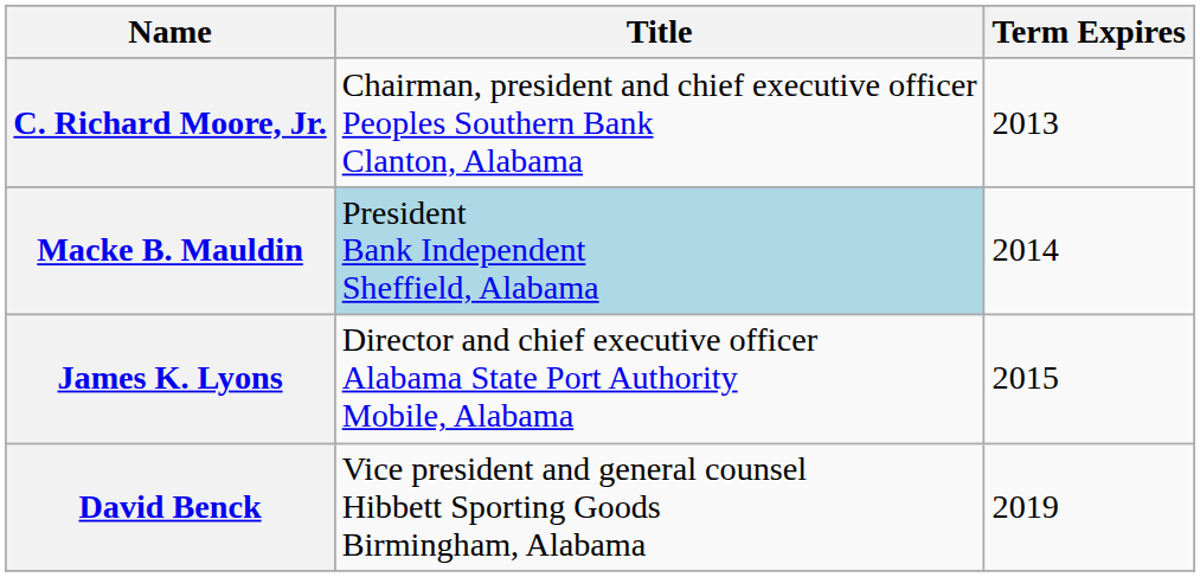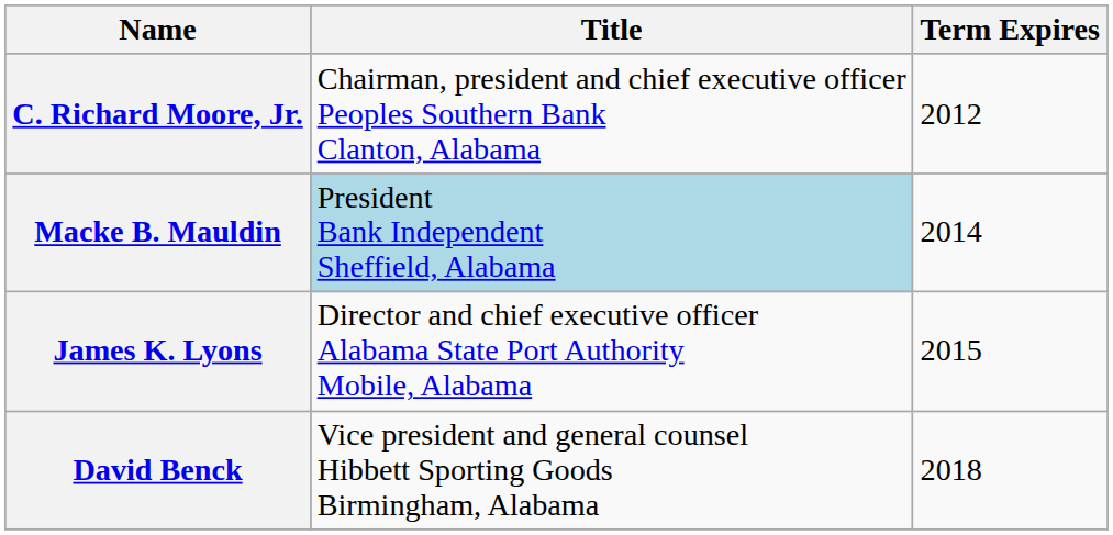C. Richard Moore, Jr. | Term Expires: 2013 -> 2012
David Benck | Term Expires: 2019 -> 2018
